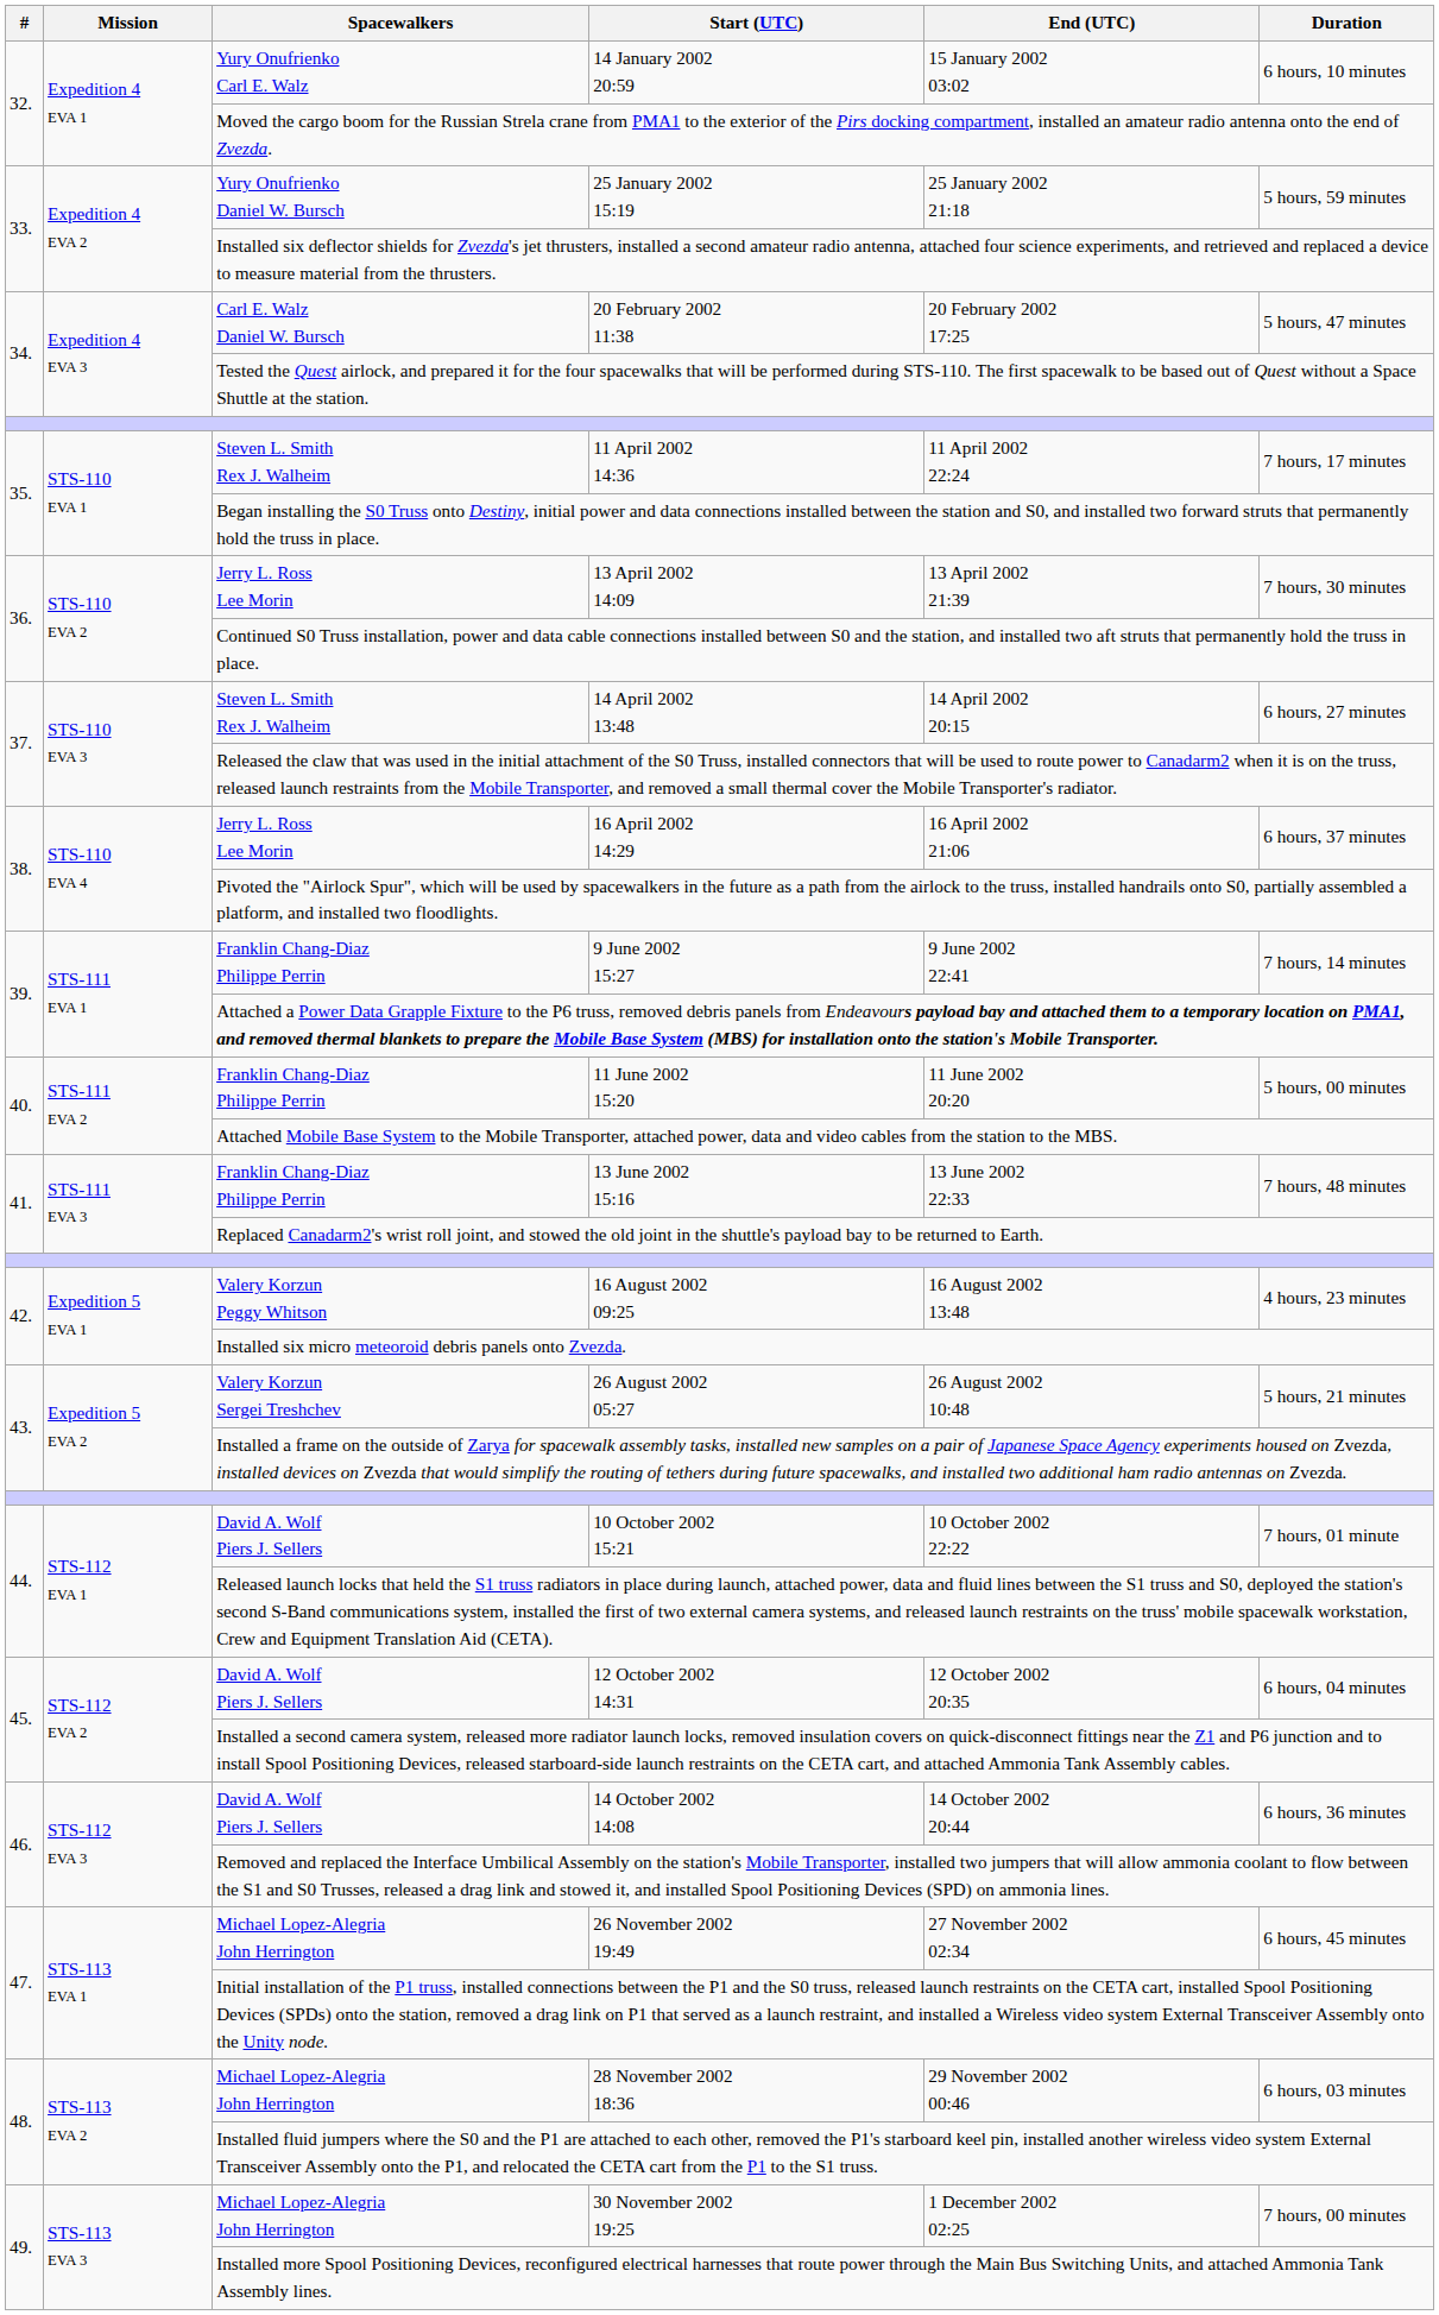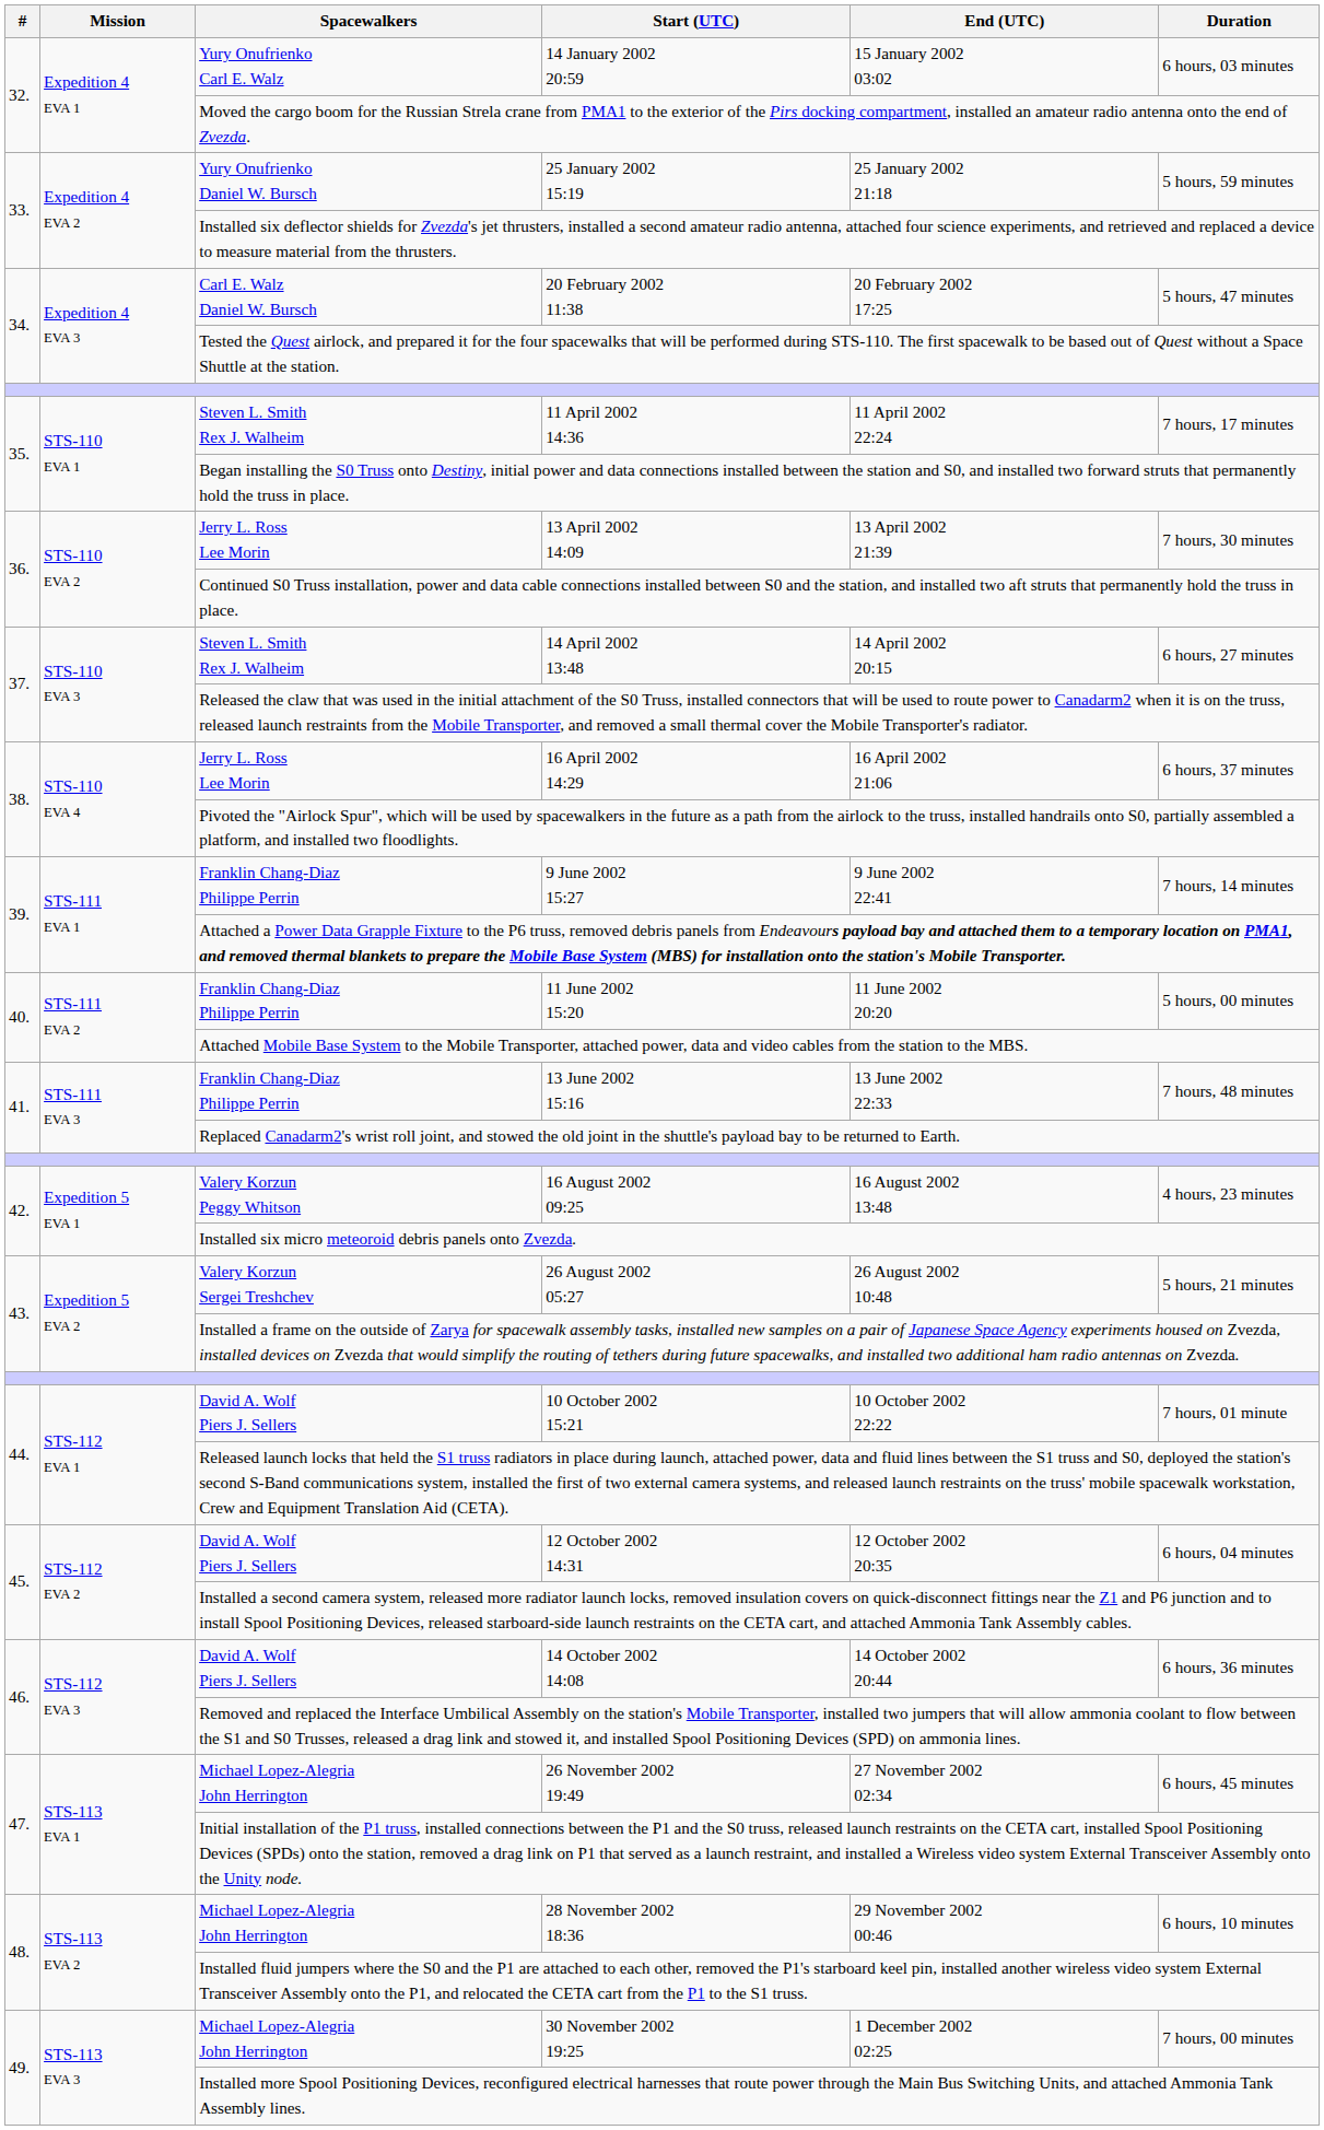14 January 2002 20:59 | Duration: 6 hours, 10 minutes -> 6 hours, 03 minutes
28 November 2002 18:36 | Duration: 6 hours, 03 minutes -> 6 hours, 10 minutes
